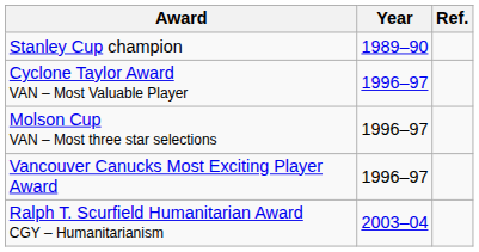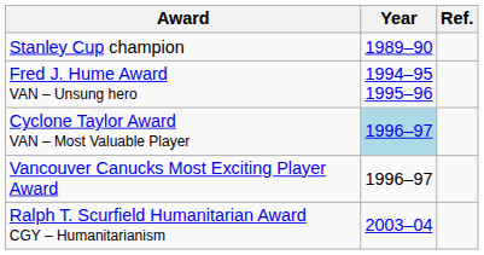+ row: Fred J. Hume Award VAN – Unsung hero | 1994–95 1995–96
Cyclone Taylor Award VAN – Most Valuable Player | Year: no background -> lightblue background
- row: Molson Cup VAN – Most three star selections | 1996–97
